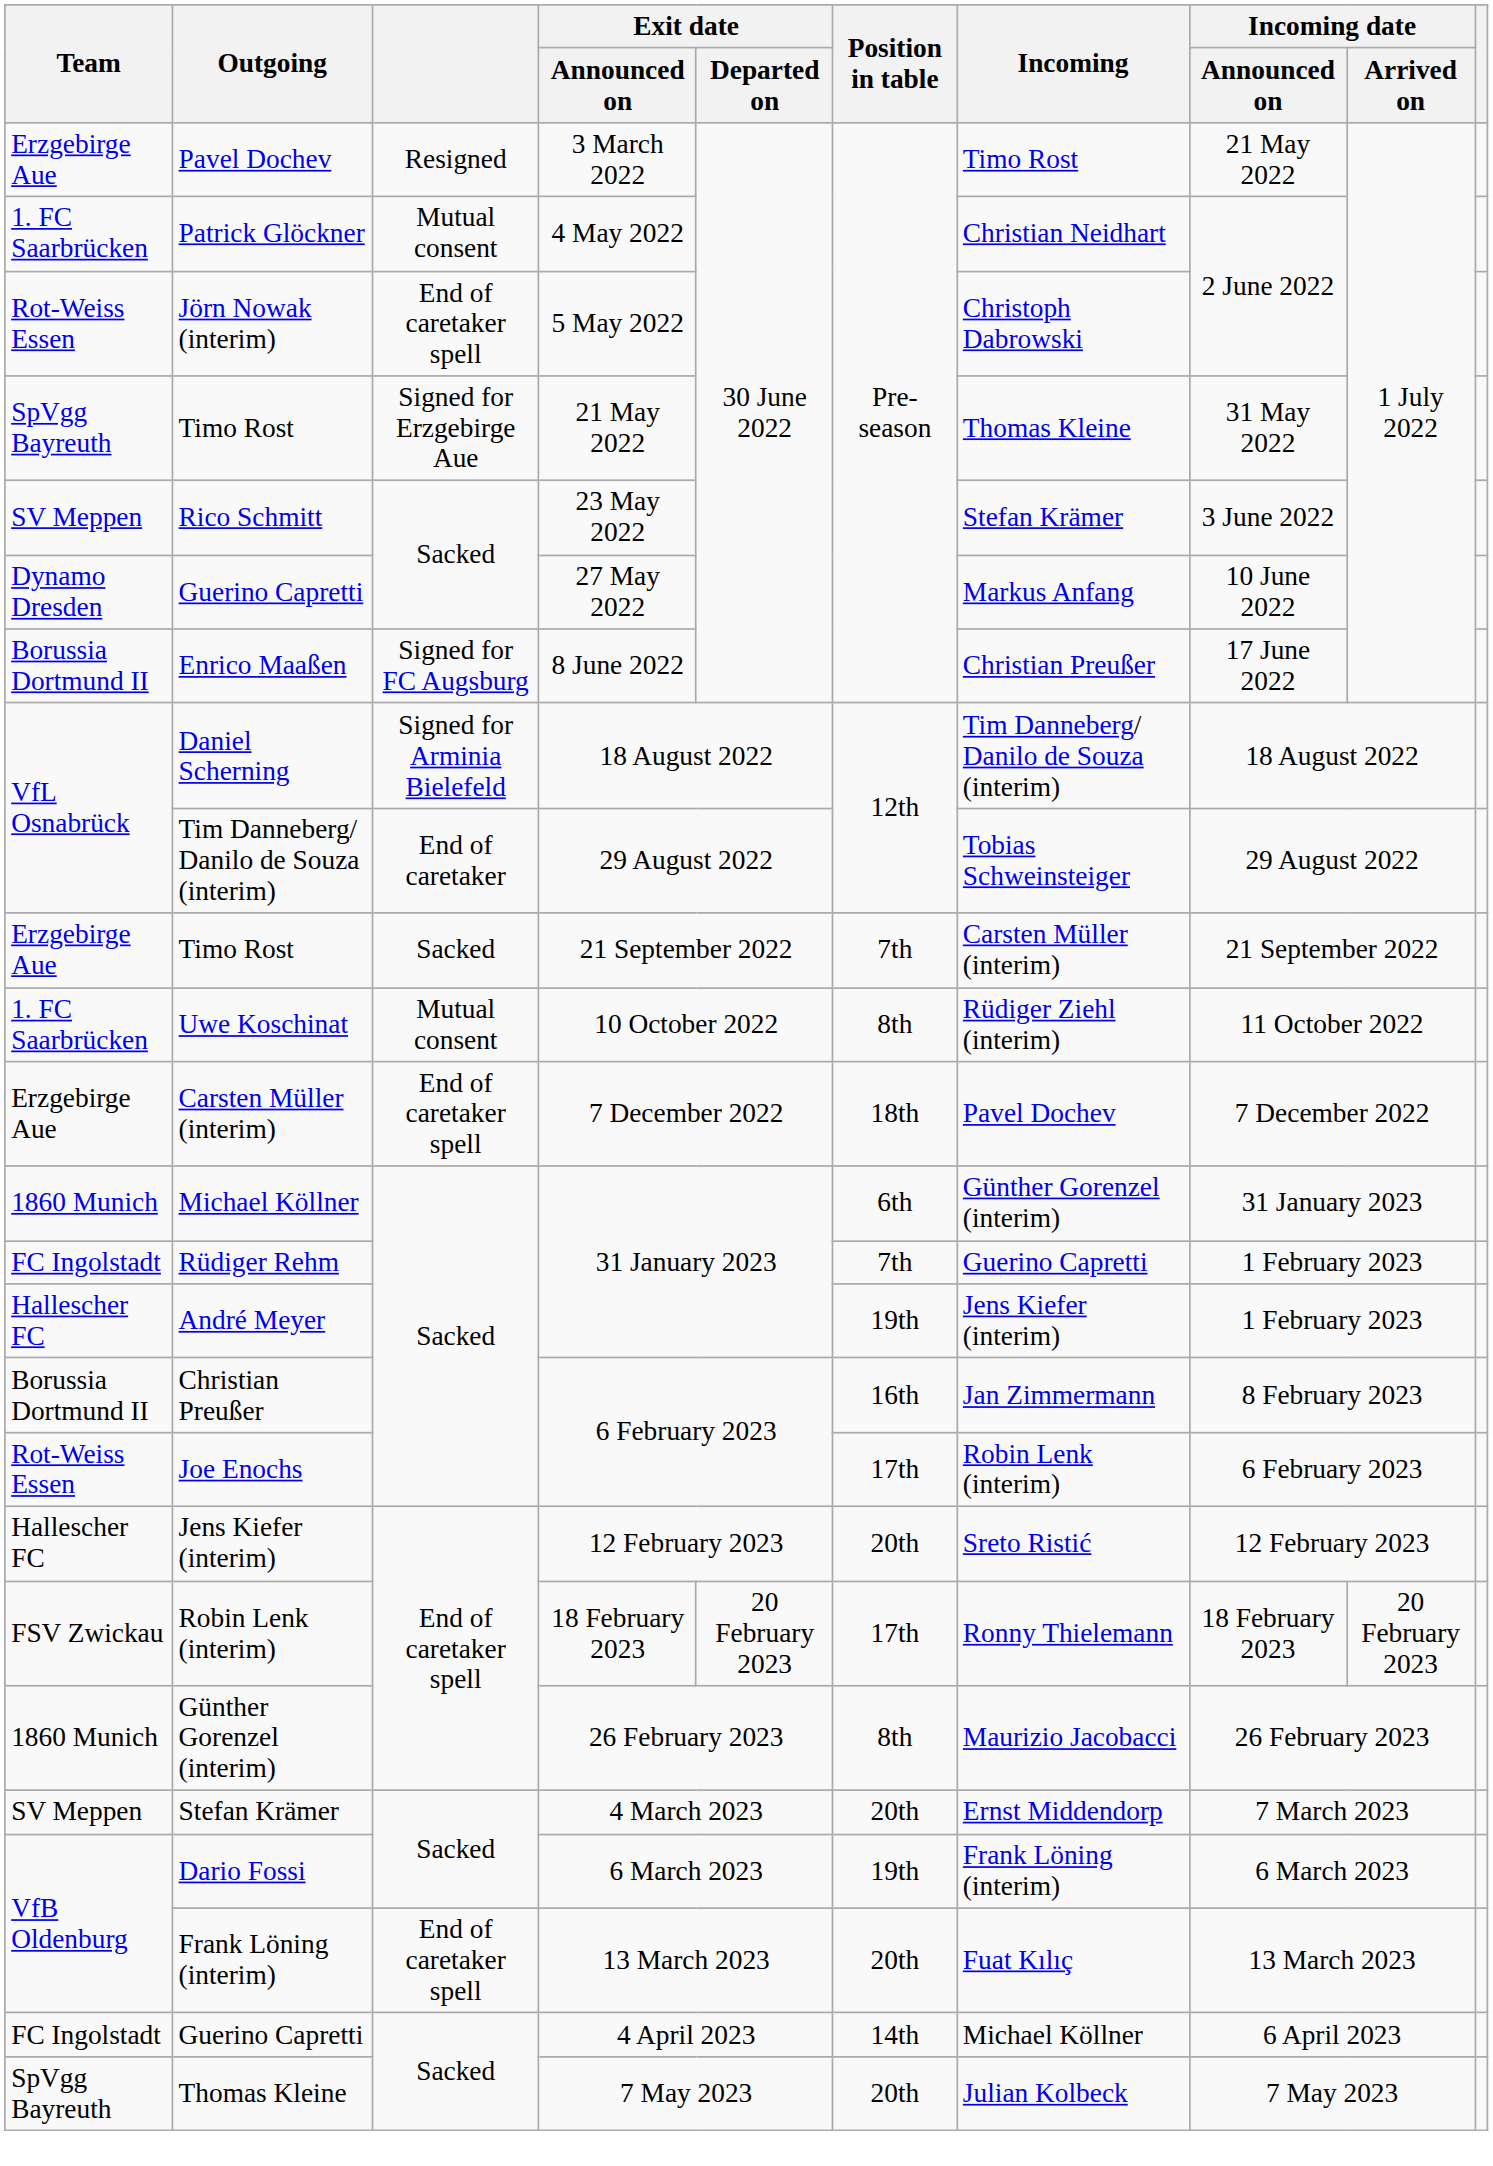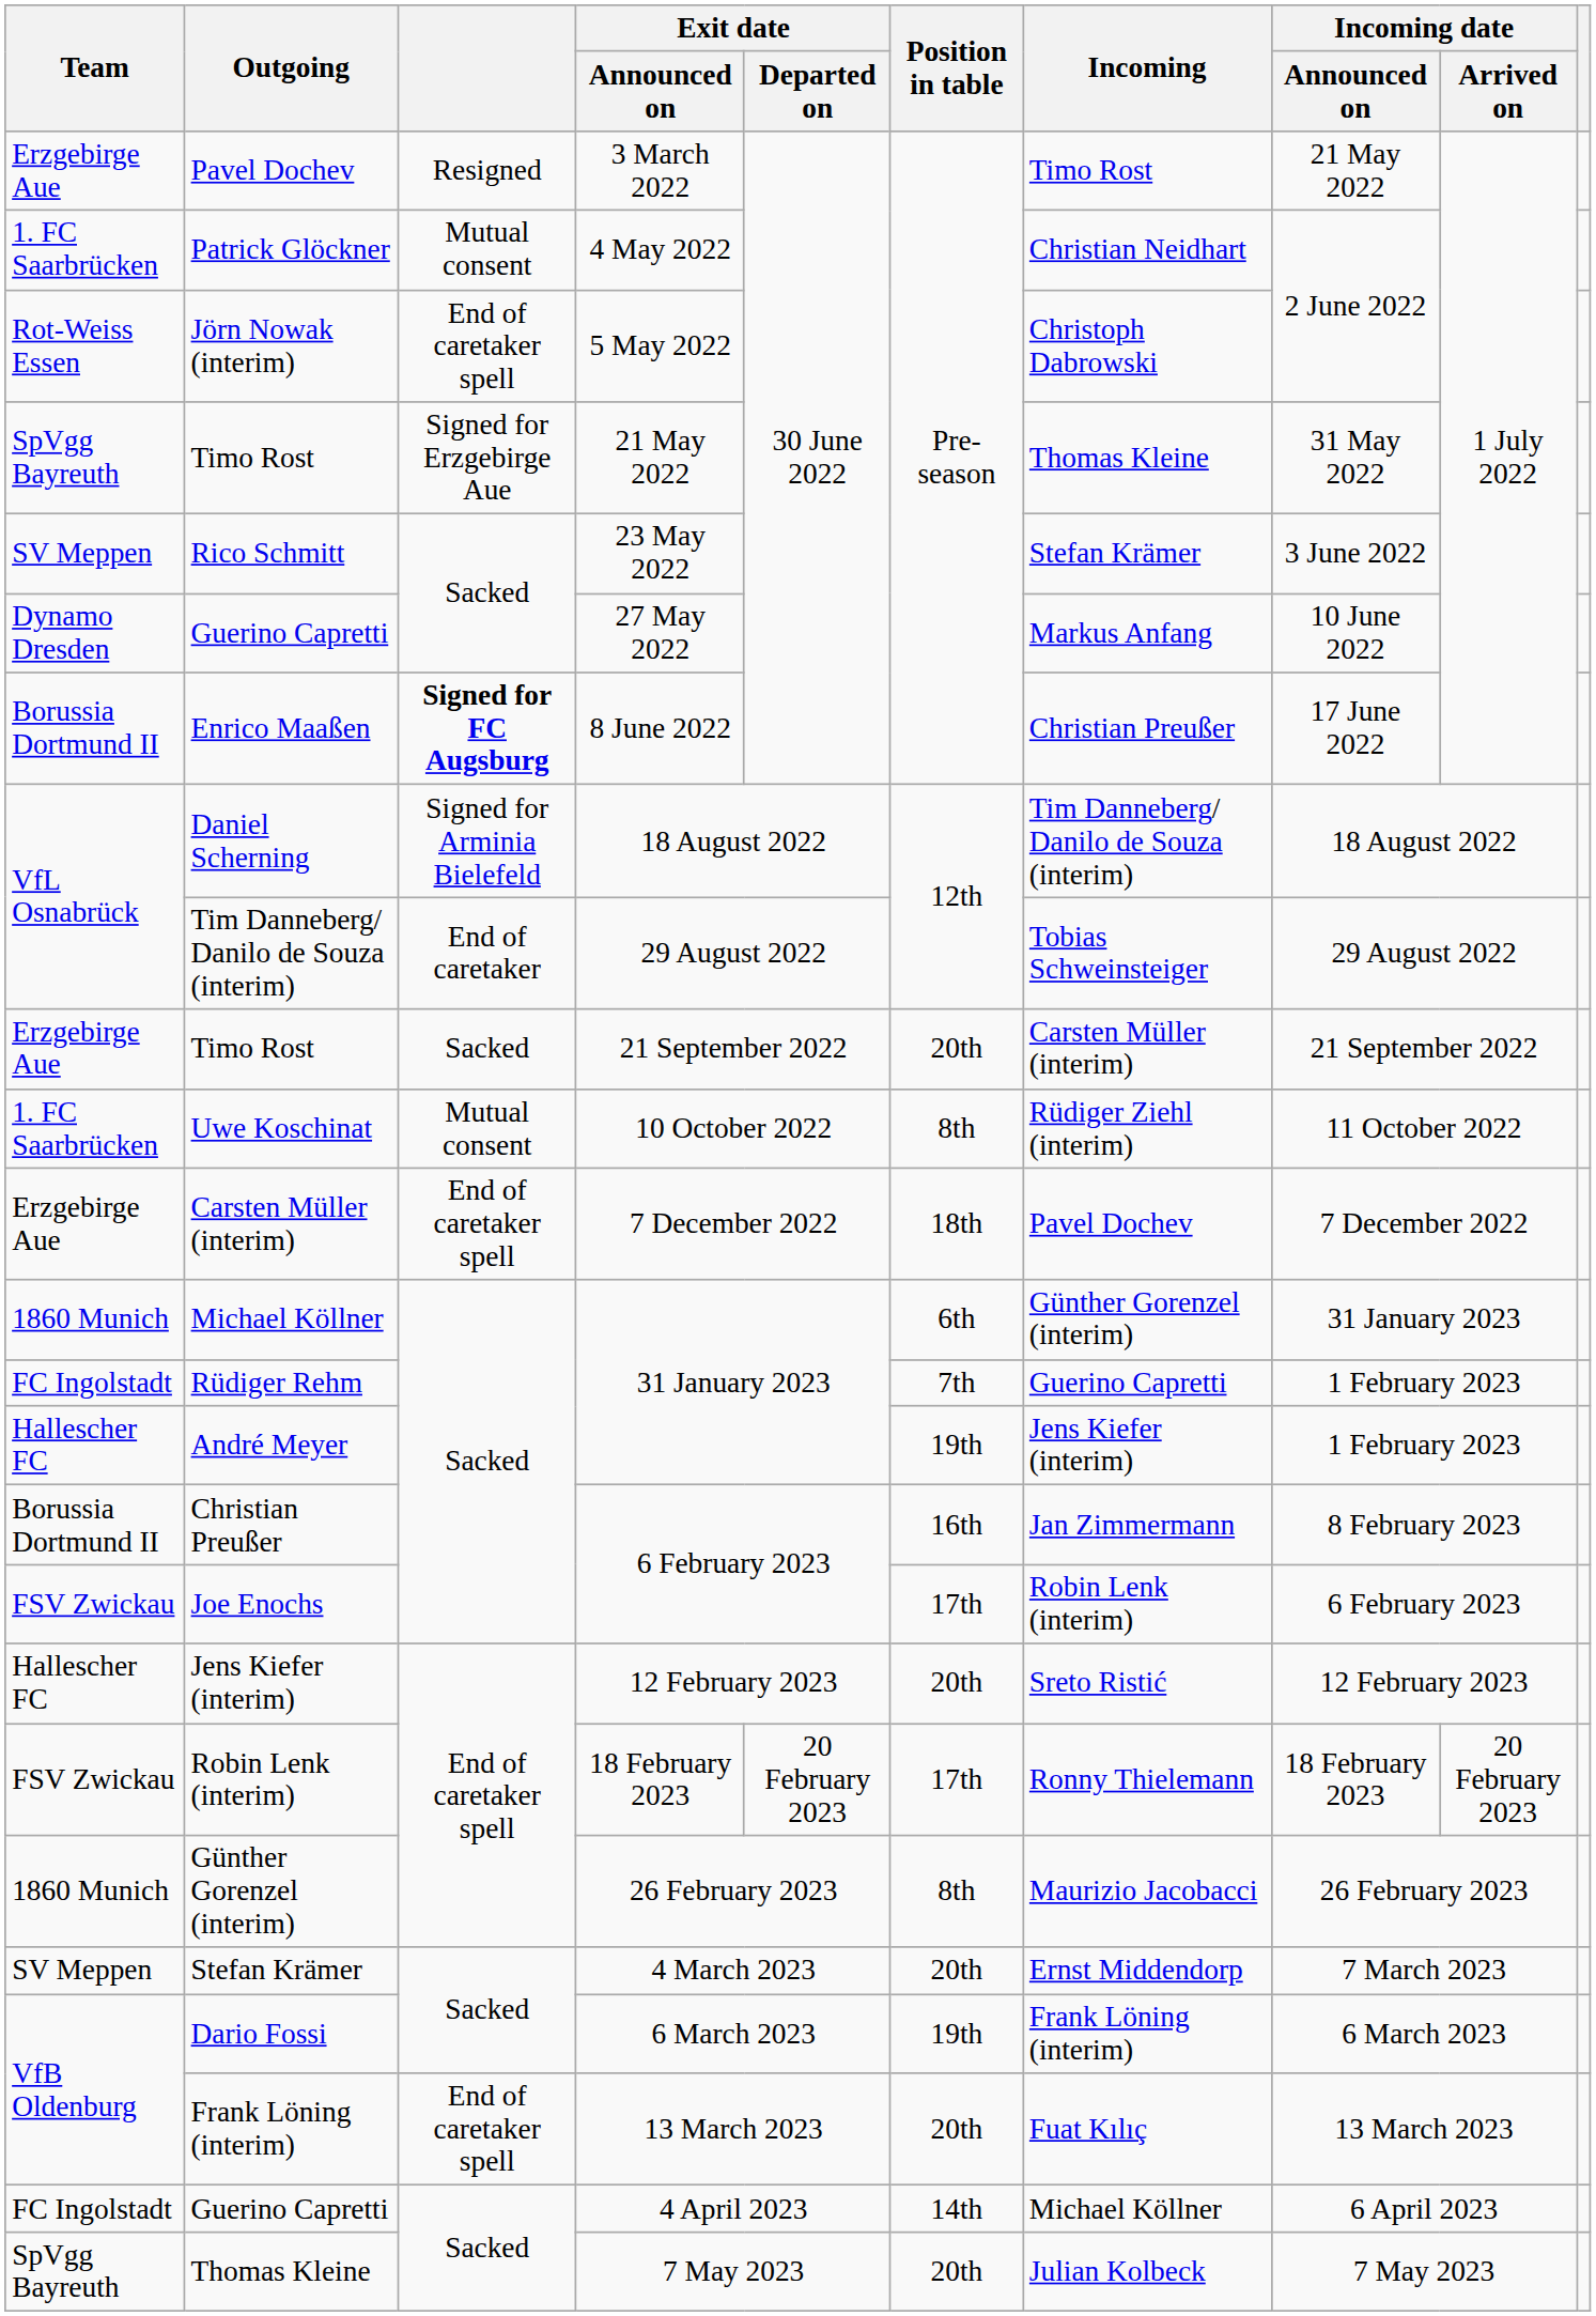Enrico Maaßen | column 3: normal -> bold
Timo Rost / 21 September 2022 | Position in table: 7th -> 20th
Joe Enochs | Team: Rot-Weiss Essen -> FSV Zwickau
